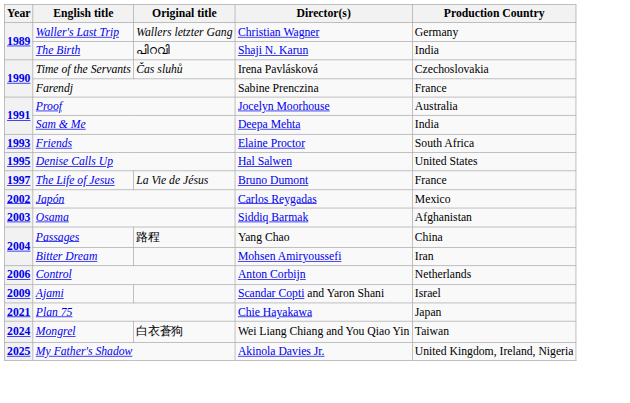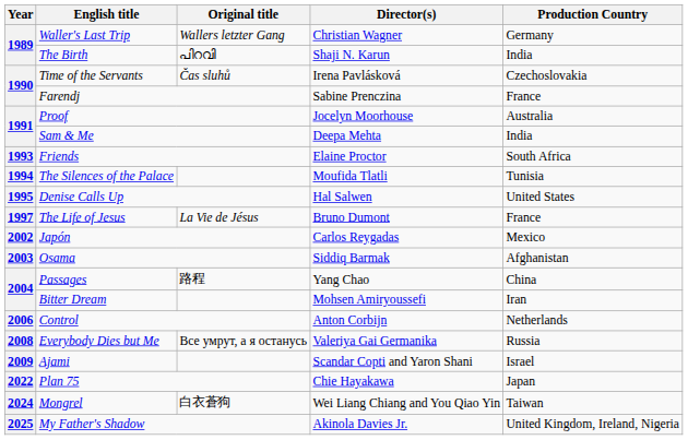+ row: 1994 | The Silences of the Palace | Moufida Tlatli | Tunisia
+ row: 2008 | Everybody Dies but Me | Все умрут, а я останусь | Valeriya Gai Germanika | Russia
Plan 75 | Year: 2021 -> 2022
